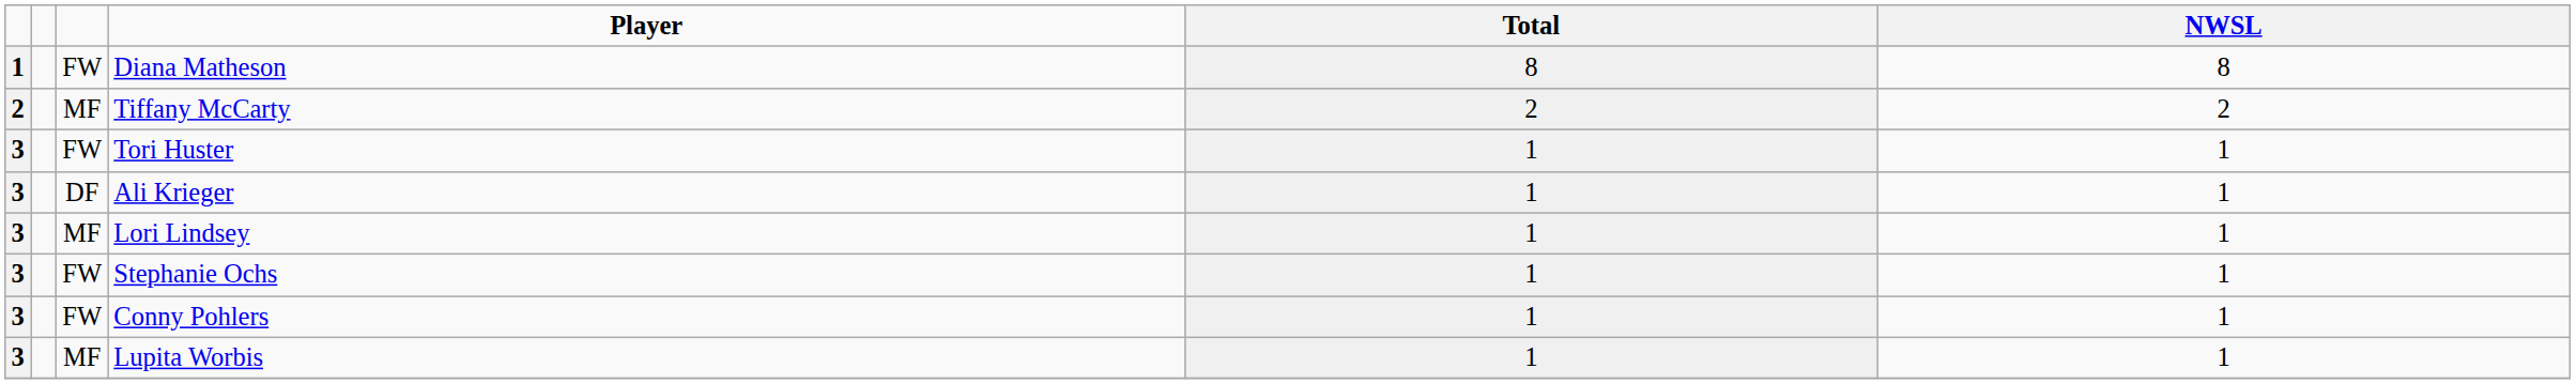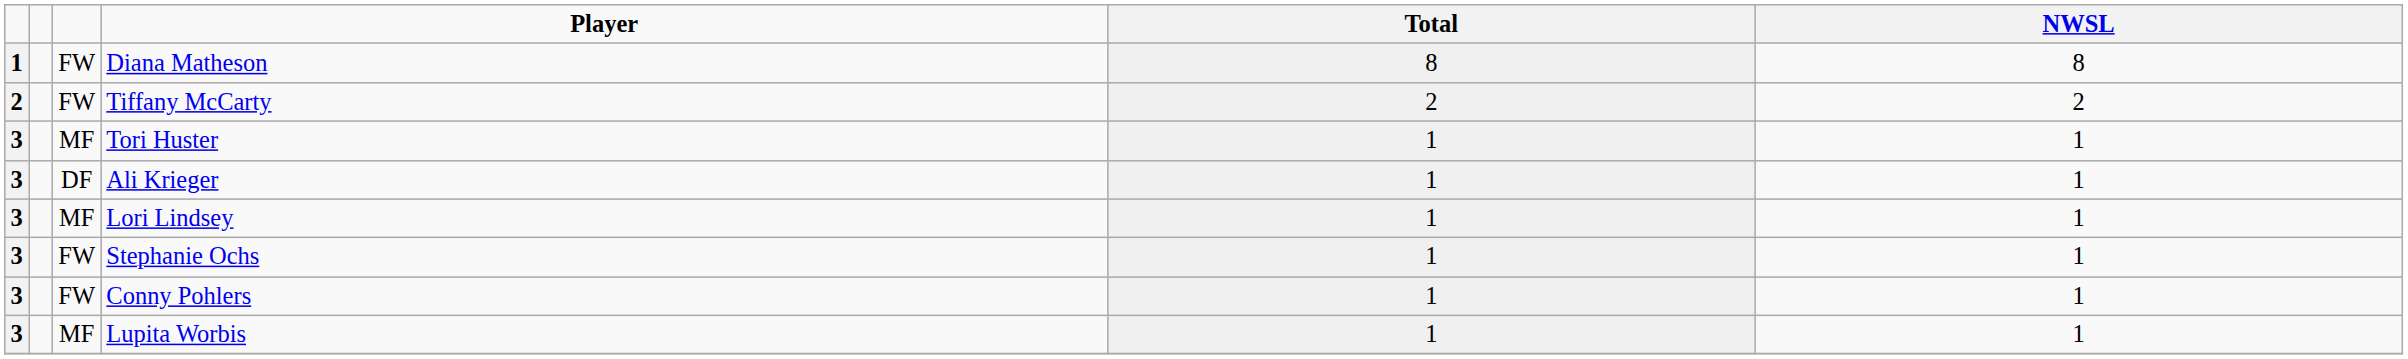Tiffany McCarty | column 3: MF -> FW
Tori Huster | column 3: FW -> MF
